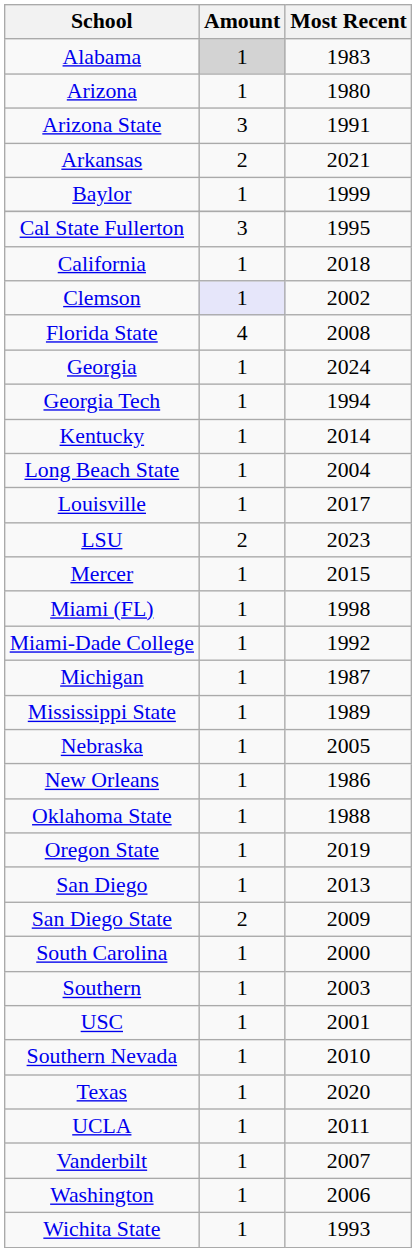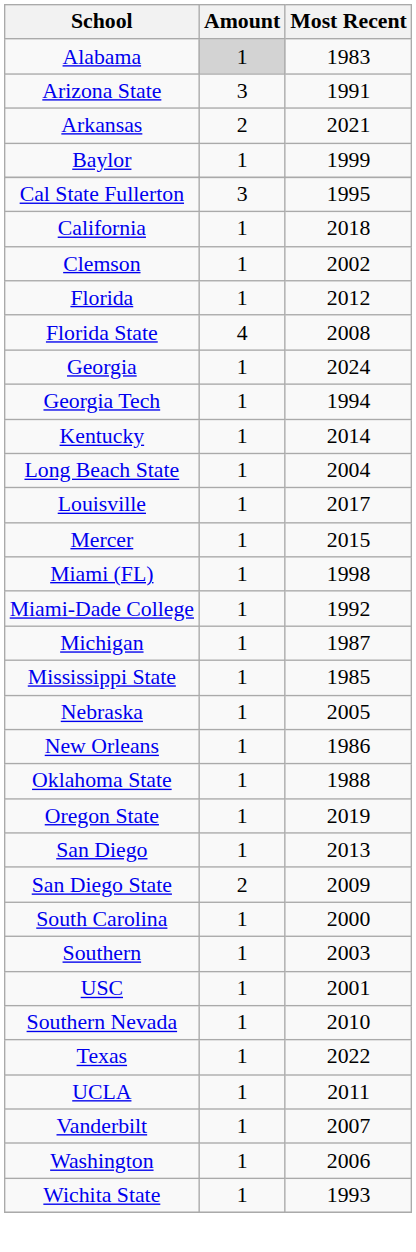- row: Arizona | 1 | 1980
Clemson | Amount: lavender background -> no background
+ row: Florida | 1 | 2012
- row: LSU | 2 | 2023
Mississippi State | Most Recent: 1989 -> 1985
Texas | Most Recent: 2020 -> 2022
